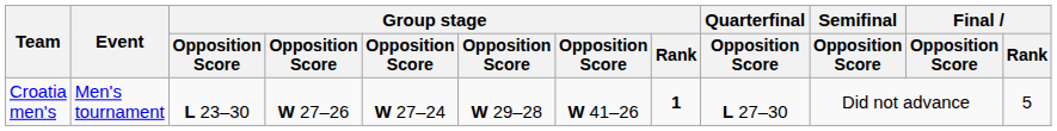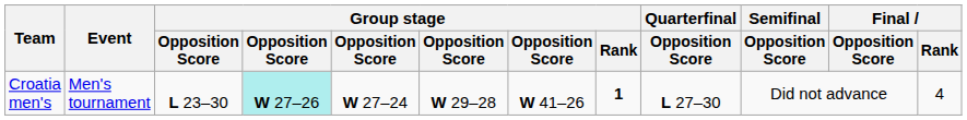Croatia men's | column 4: no background -> paleturquoise background
Croatia men's | Final / Rank: 5 -> 4
